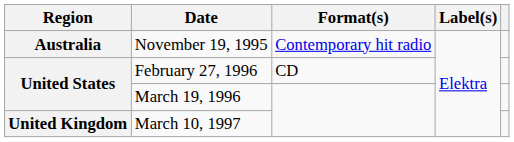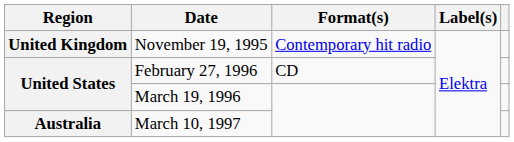November 19, 1995 | Region: Australia -> United Kingdom
March 10, 1997 | Region: United Kingdom -> Australia
